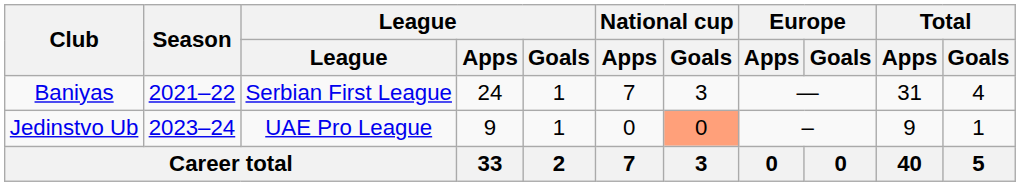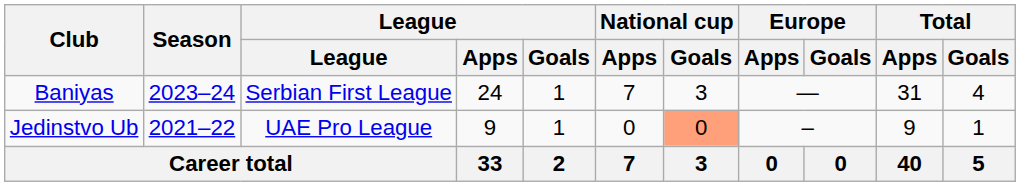Baniyas | Season: 2021–22 -> 2023–24
Jedinstvo Ub | Season: 2023–24 -> 2021–22
